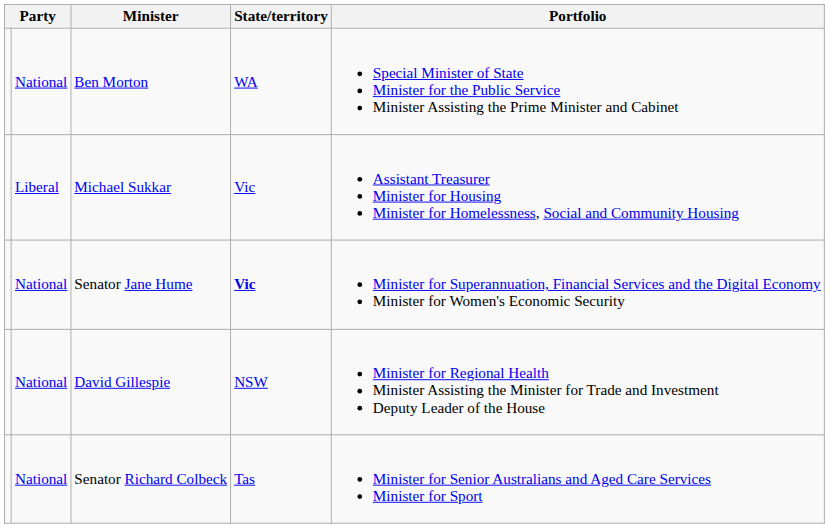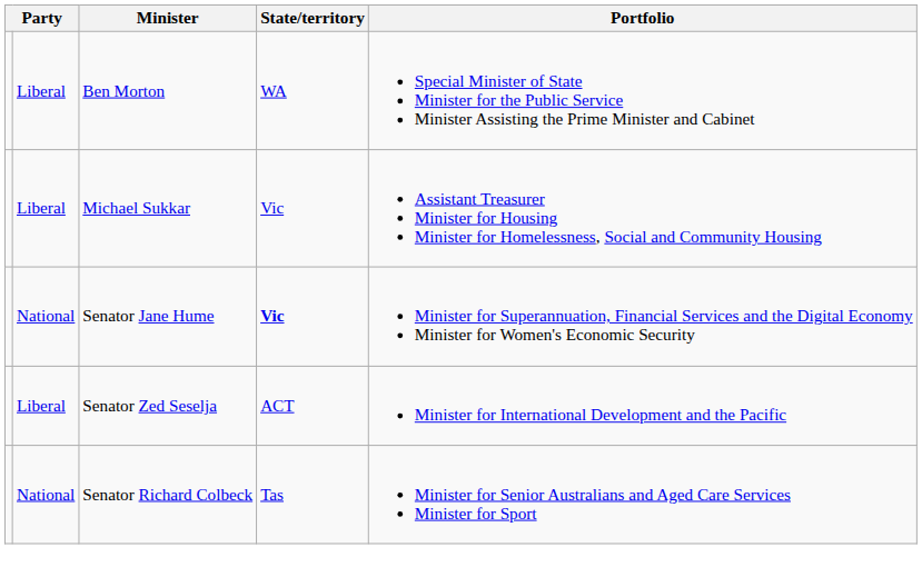Ben Morton | column 2: National -> Liberal
+ row: Liberal | Senator Zed Seselja | ACT | Minister for International Development and the Pacific
- row: National | David Gillespie | NSW | Minister for Regional Health Minister Assisting the Minister for Trade and Investment Deputy Leader of the House
